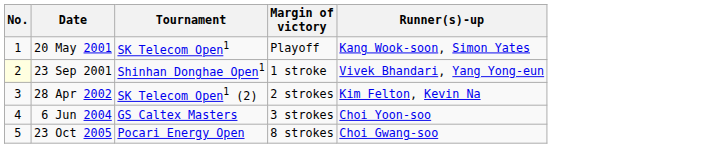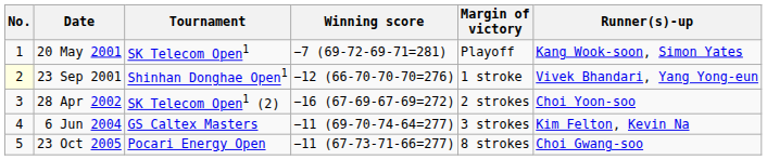+ column: Winning score | −7 (69-72-69-71=281) | −12 (66-70-70-70=276) | −16 (67-69-67-69=272) | −11 (69-70-74-64=277) | −11 (67-73-71-66=277)
28 Apr 2002 | Runner(s)-up: Kim Felton, Kevin Na -> Choi Yoon-soo
6 Jun 2004 | Runner(s)-up: Choi Yoon-soo -> Kim Felton, Kevin Na
